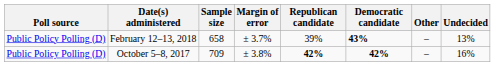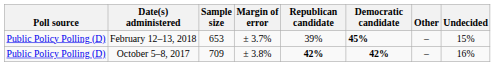February 12–13, 2018 | Sample size: 658 -> 653
February 12–13, 2018 | Democratic candidate: 43% -> 45%
February 12–13, 2018 | Undecided: 13% -> 15%
